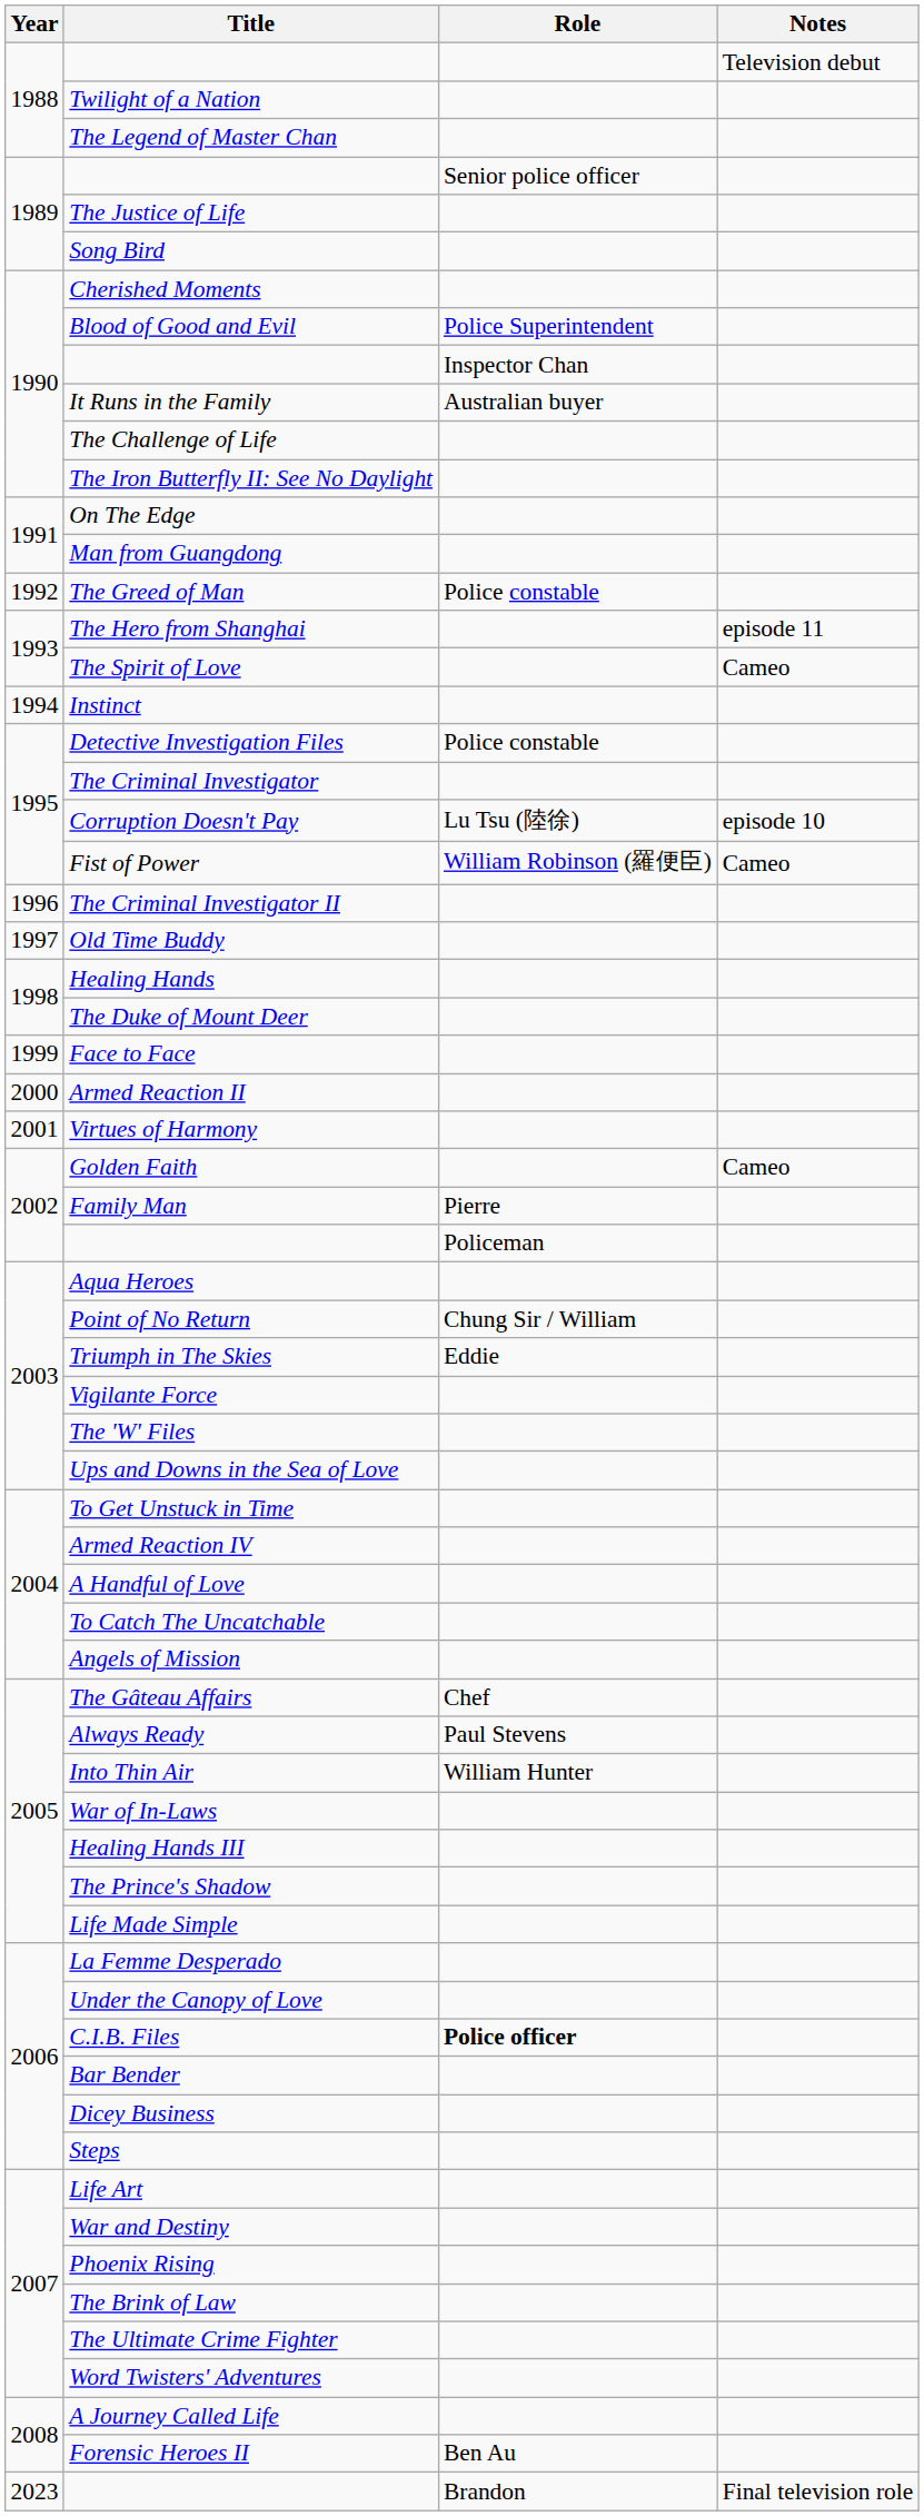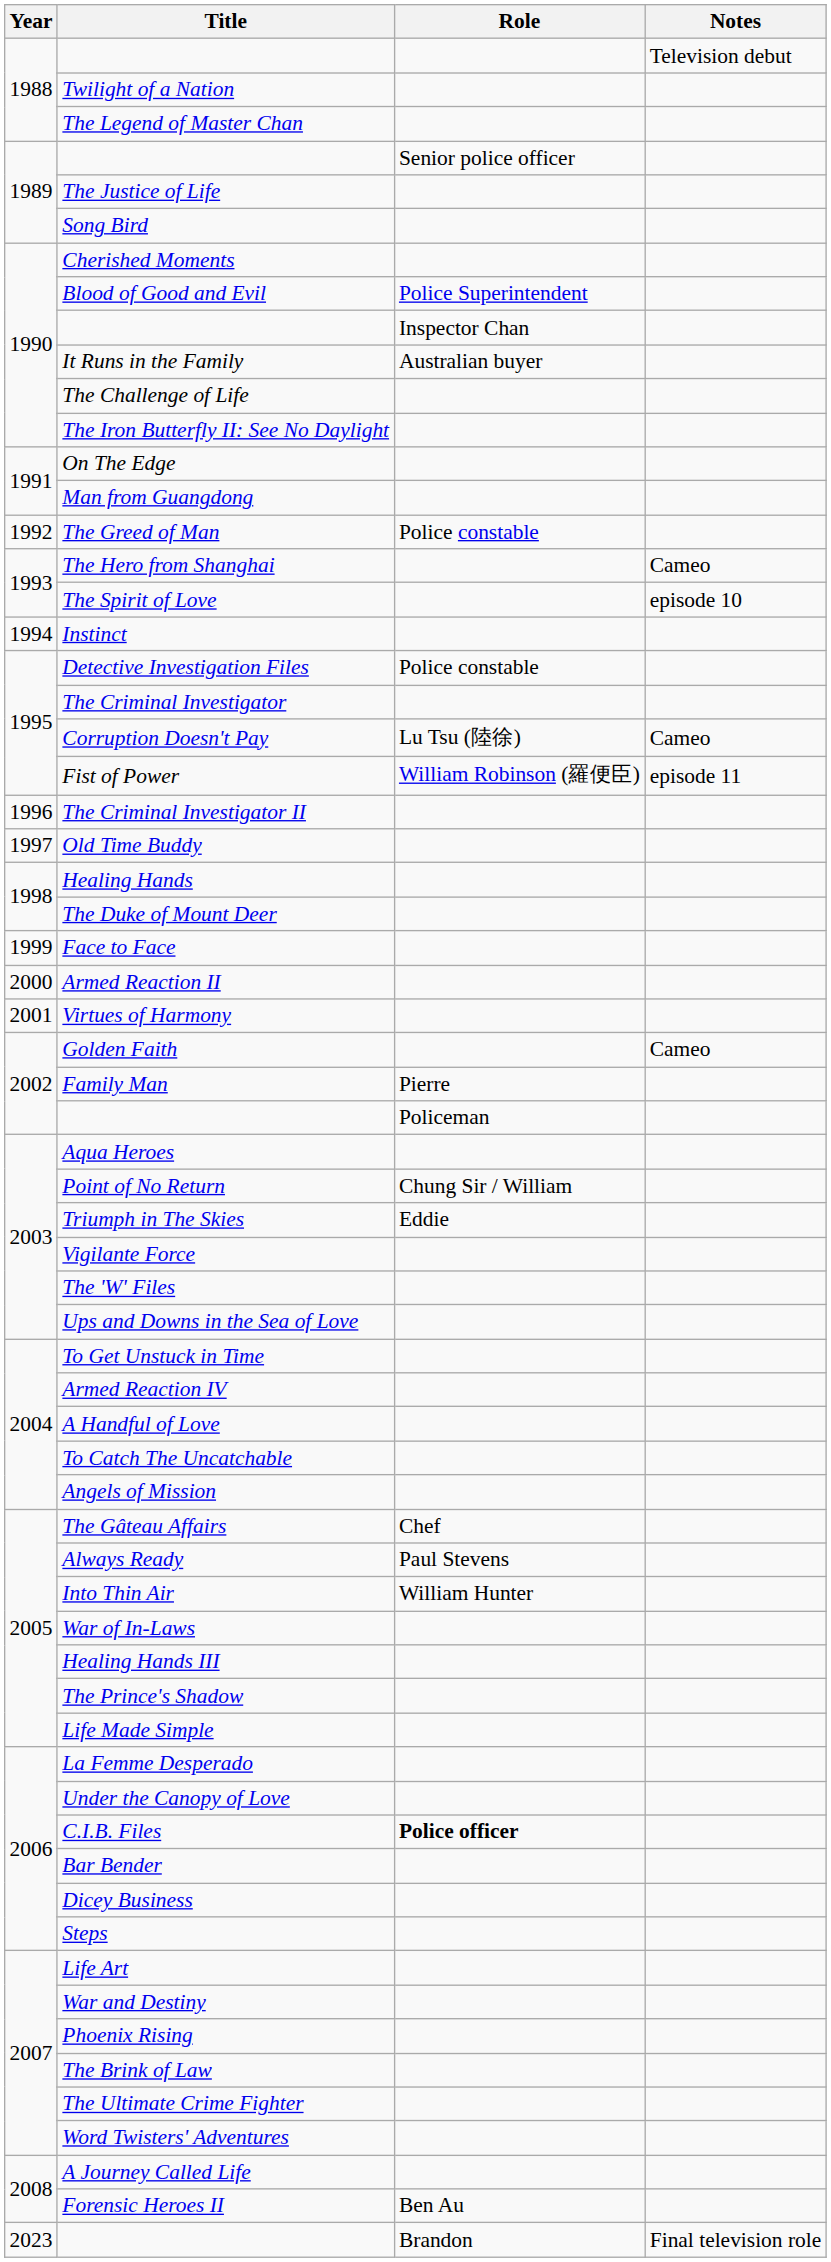The Hero from Shanghai | Notes: episode 11 -> Cameo
The Spirit of Love | Notes: Cameo -> episode 10
Corruption Doesn't Pay | Notes: episode 10 -> Cameo
Fist of Power | Notes: Cameo -> episode 11
